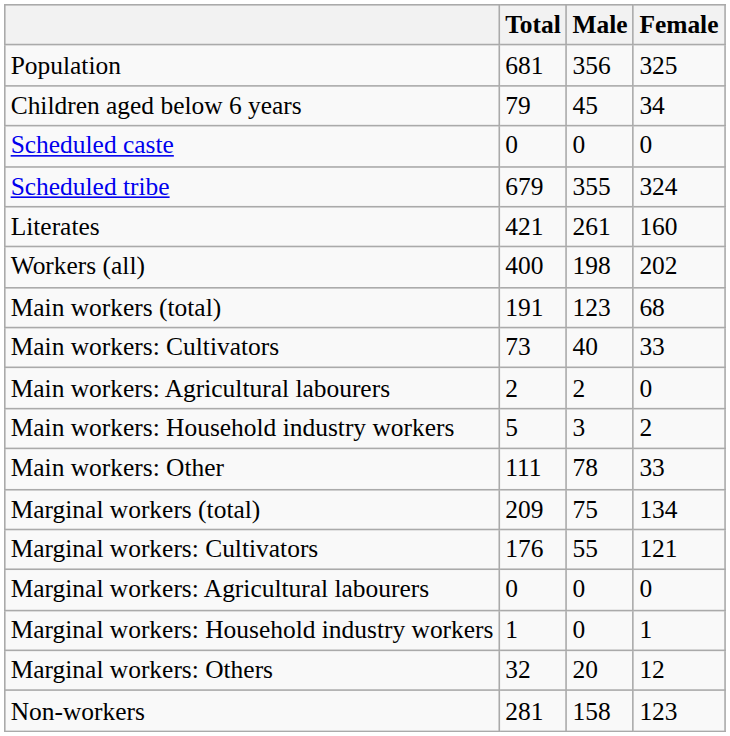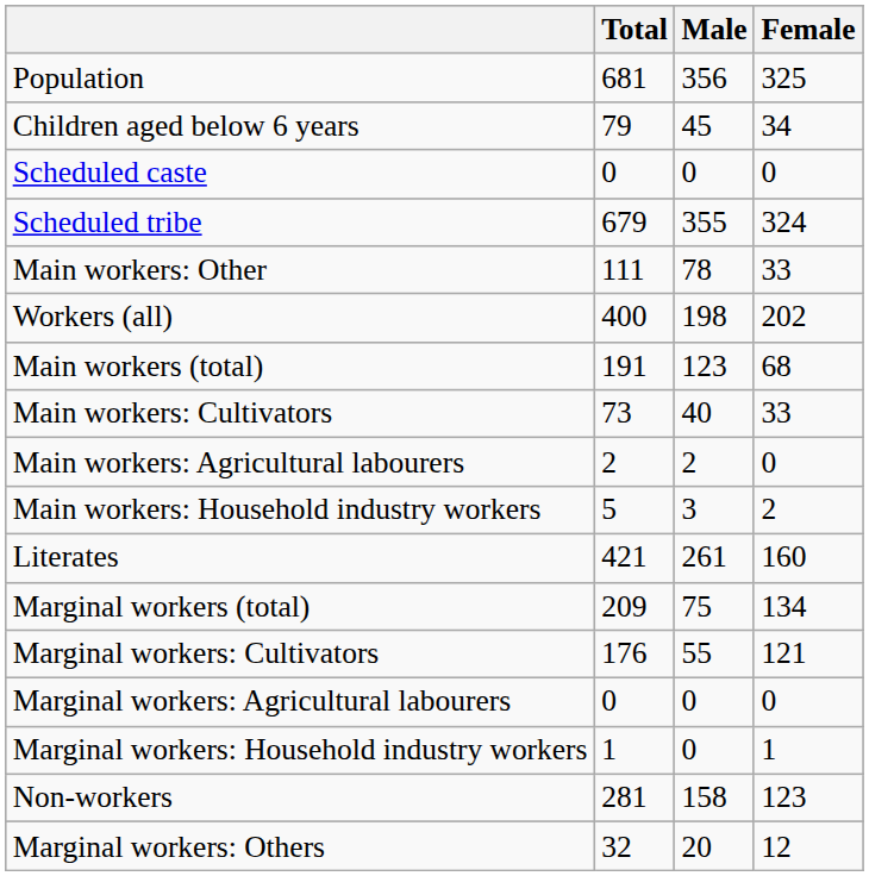rows swapped: Literates <-> Main workers: Other
rows swapped: Marginal workers: Others <-> Non-workers
